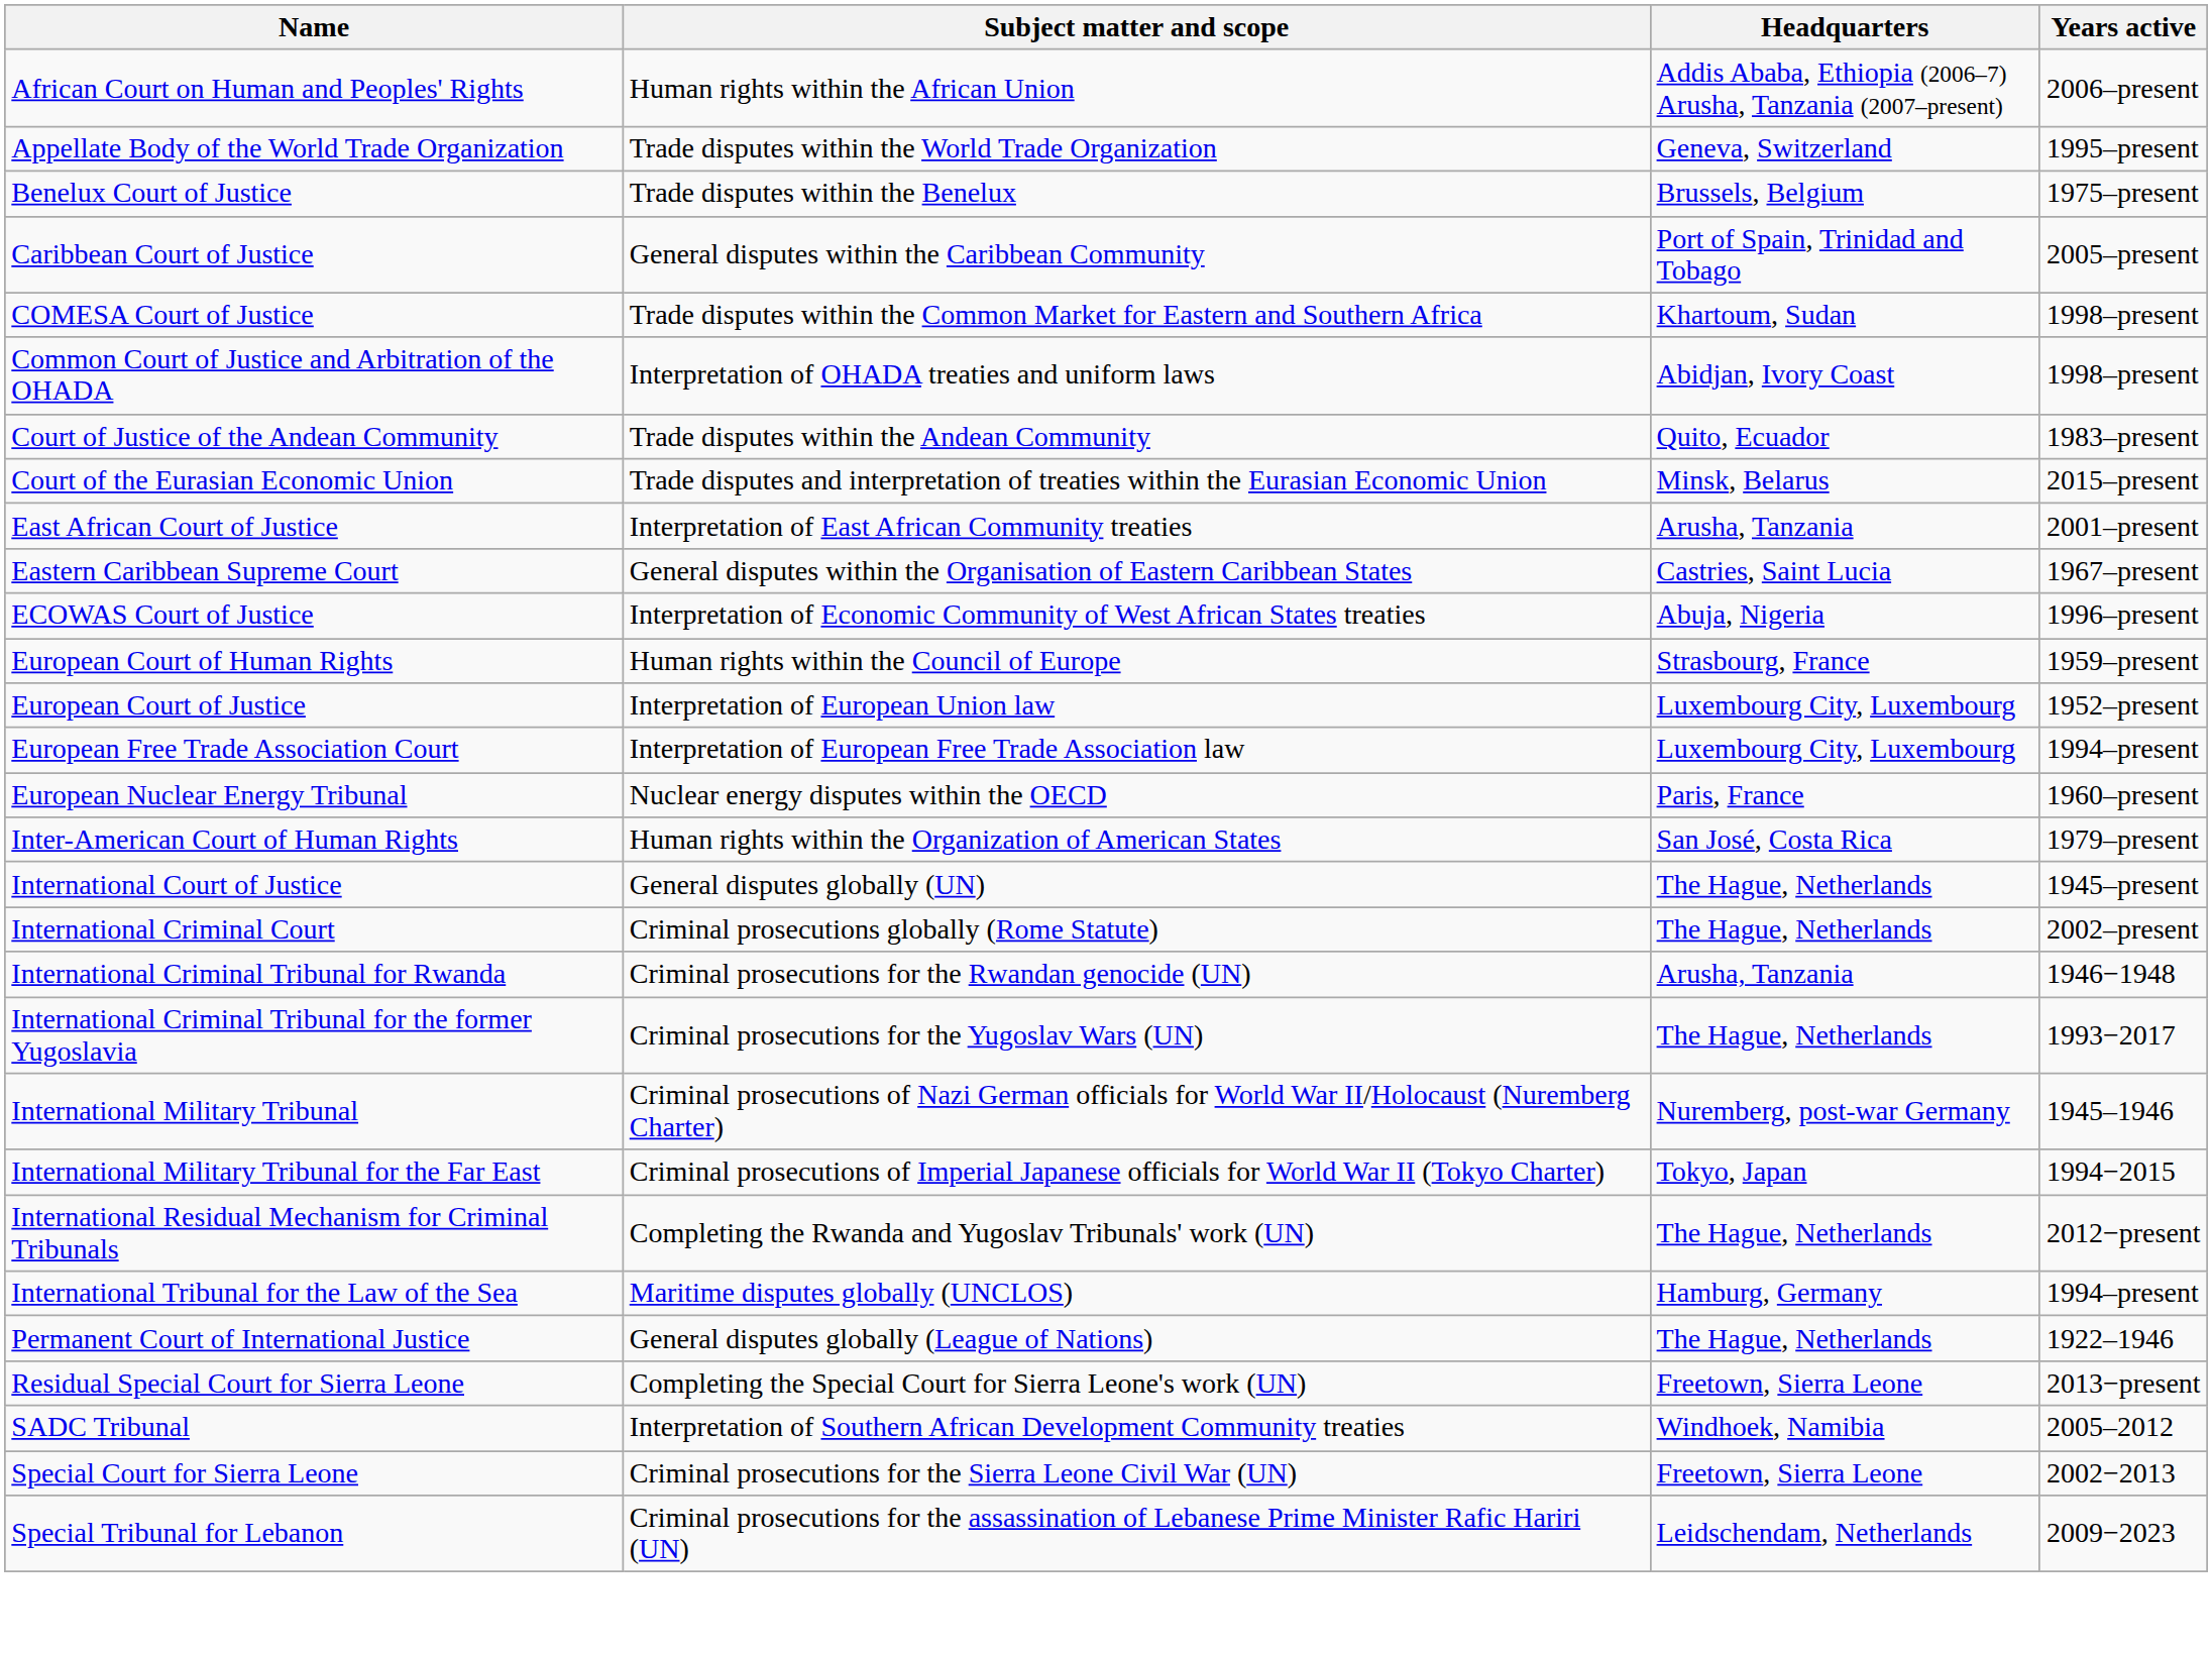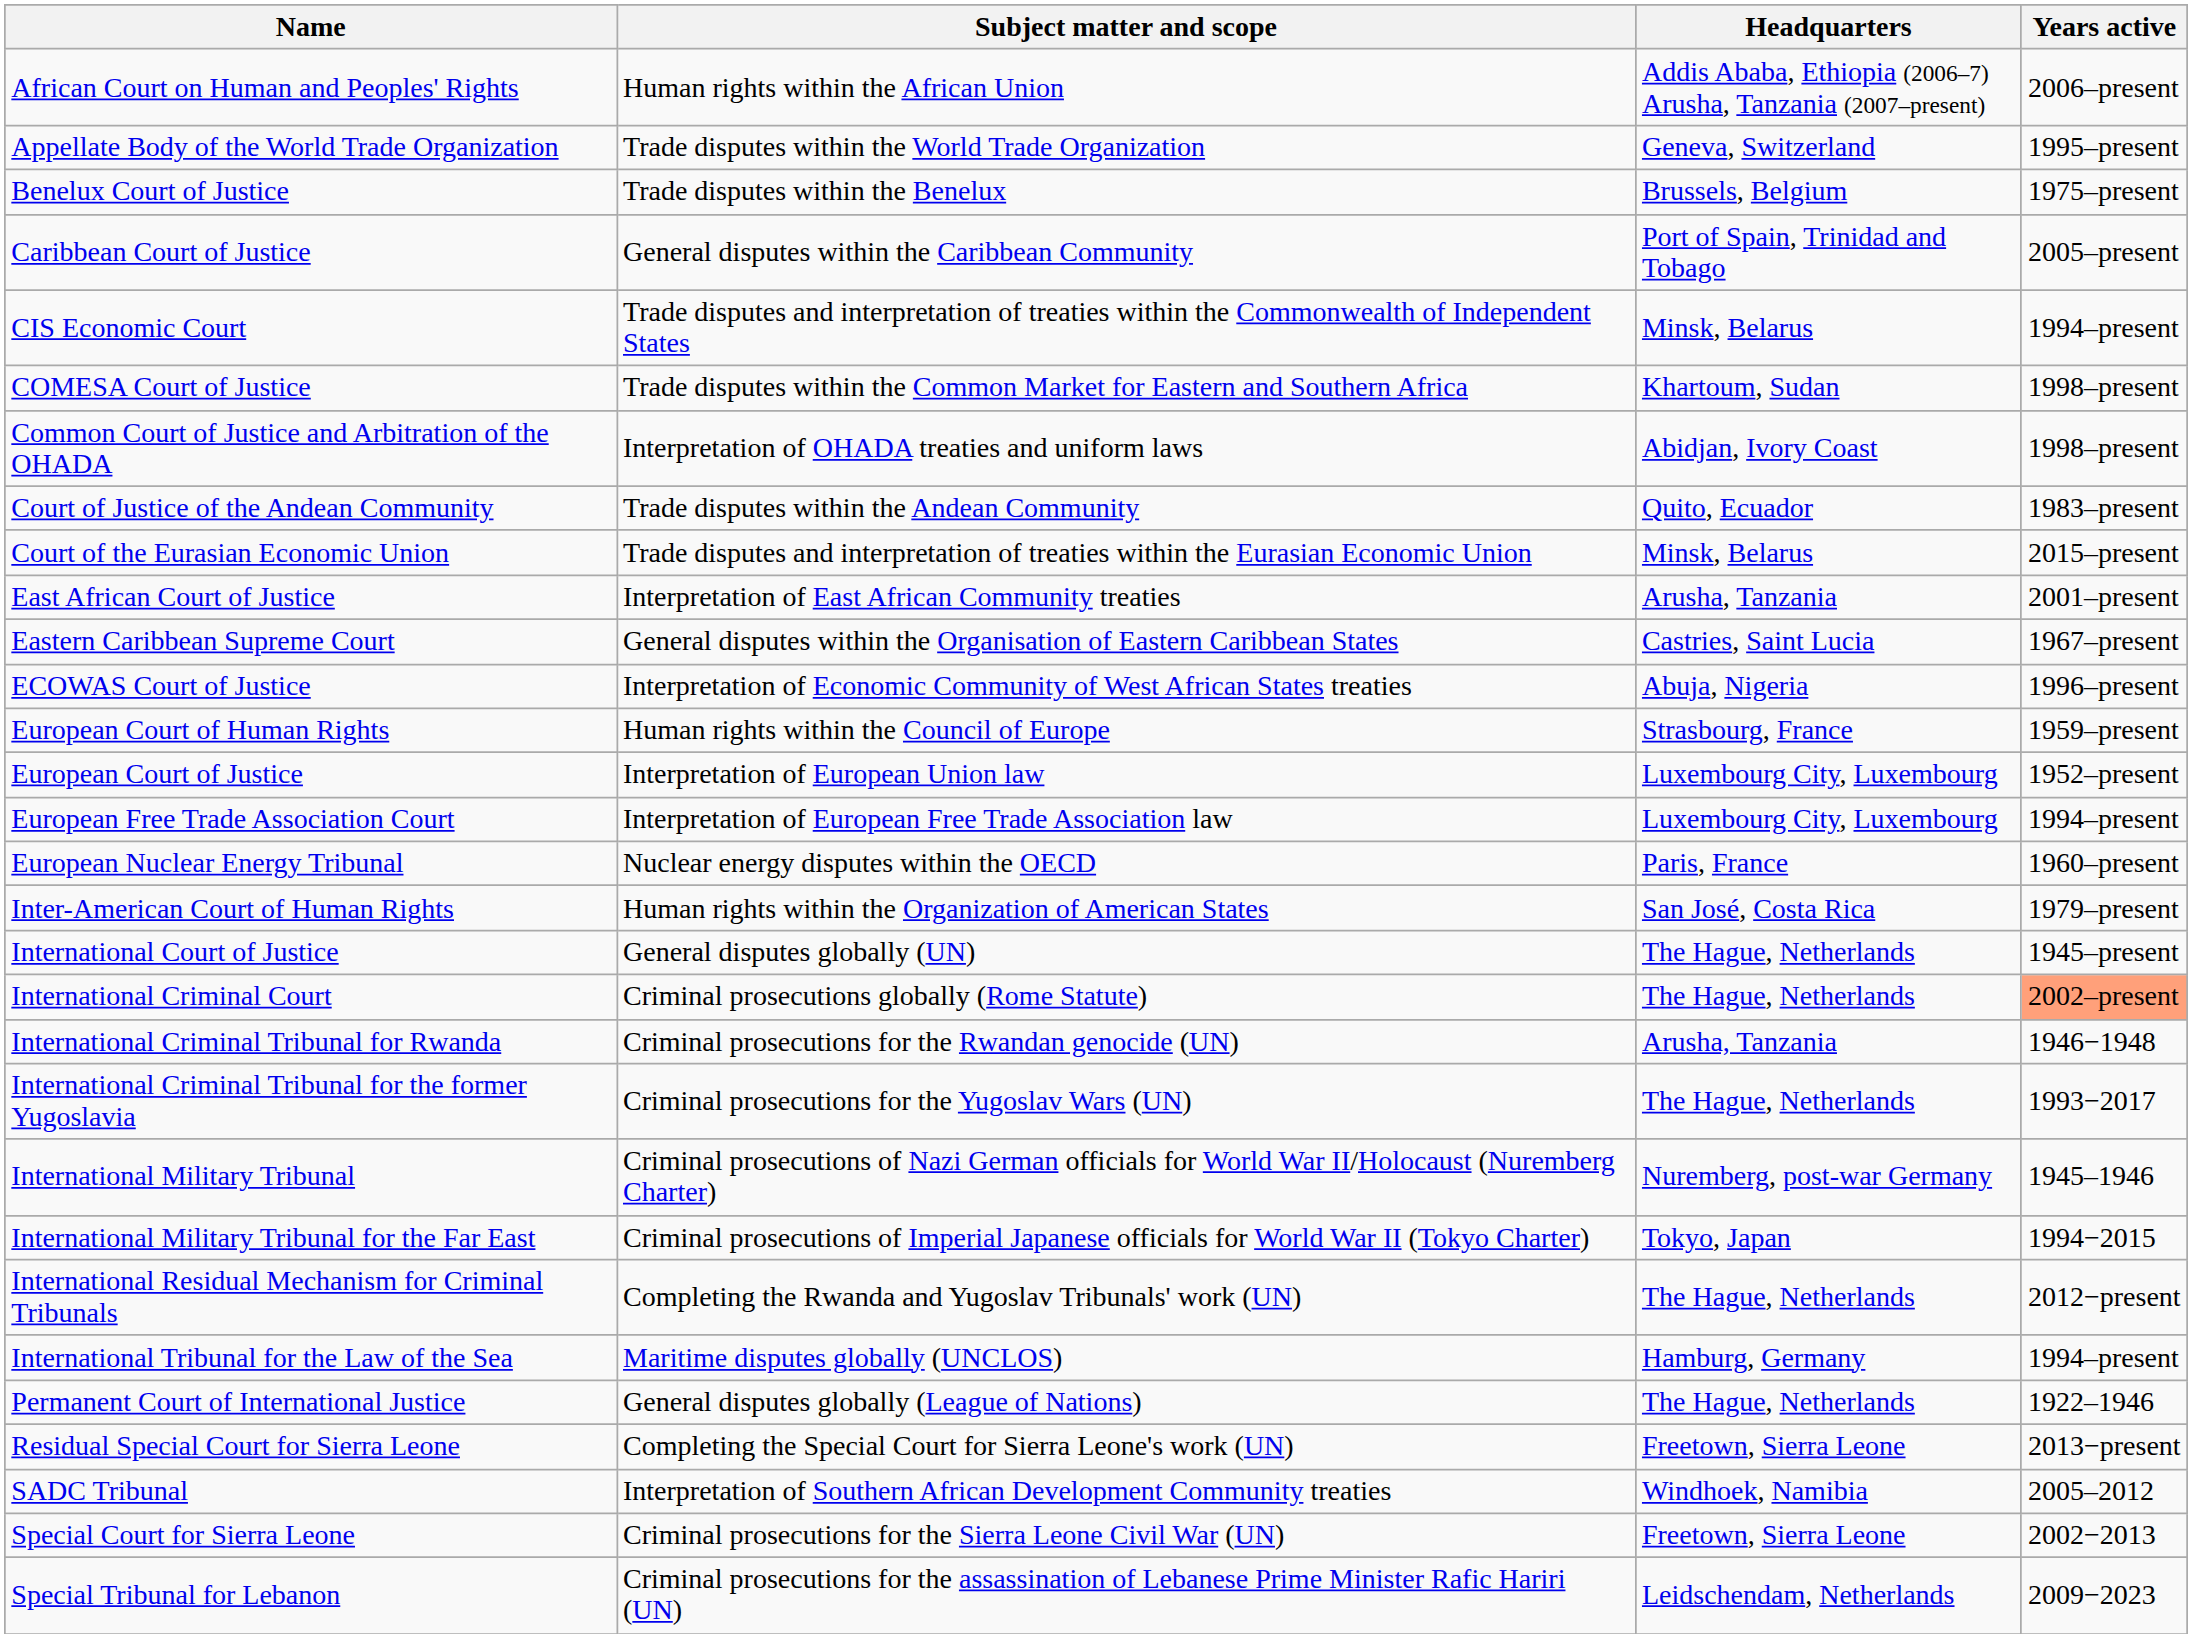+ row: CIS Economic Court | Trade disputes and interpretation of treaties within the Commonwealth of Independent States | Minsk, Belarus | 1994–present
International Criminal Court | Years active: no background -> lightsalmon background
